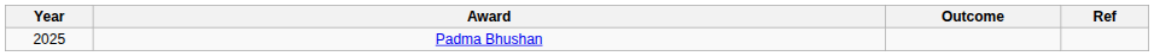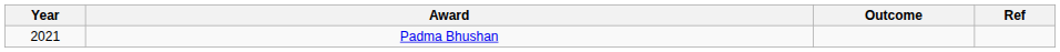Padma Bhushan | Year: 2025 -> 2021
